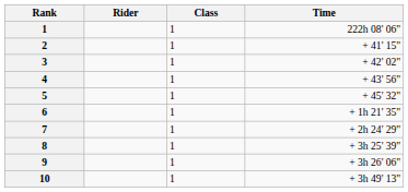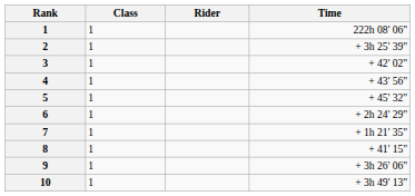columns swapped: Rider <-> Class
2 | Time: + 41' 15" -> + 3h 25' 39"
6 | Time: + 1h 21' 35" -> + 2h 24' 29"
7 | Time: + 2h 24' 29" -> + 1h 21' 35"
8 | Time: + 3h 25' 39" -> + 41' 15"
